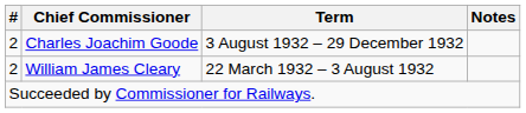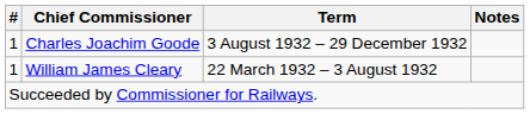Charles Joachim Goode | #: 2 -> 1
William James Cleary | #: 2 -> 1
